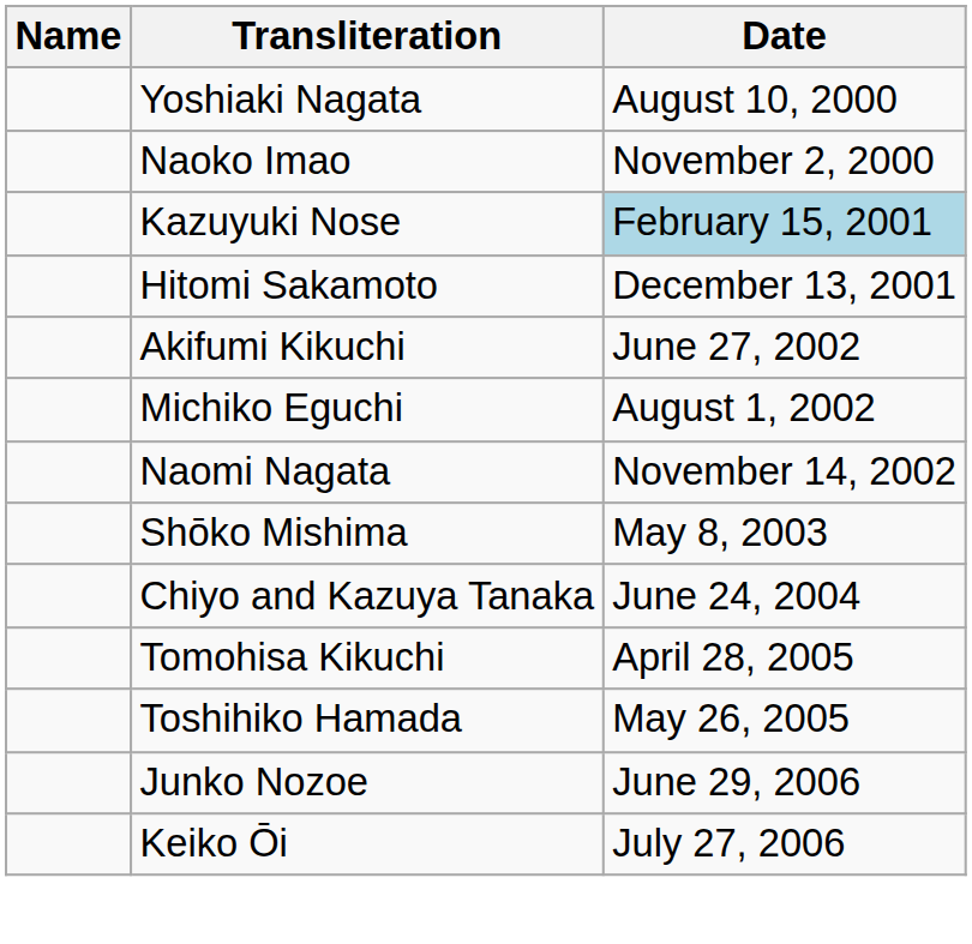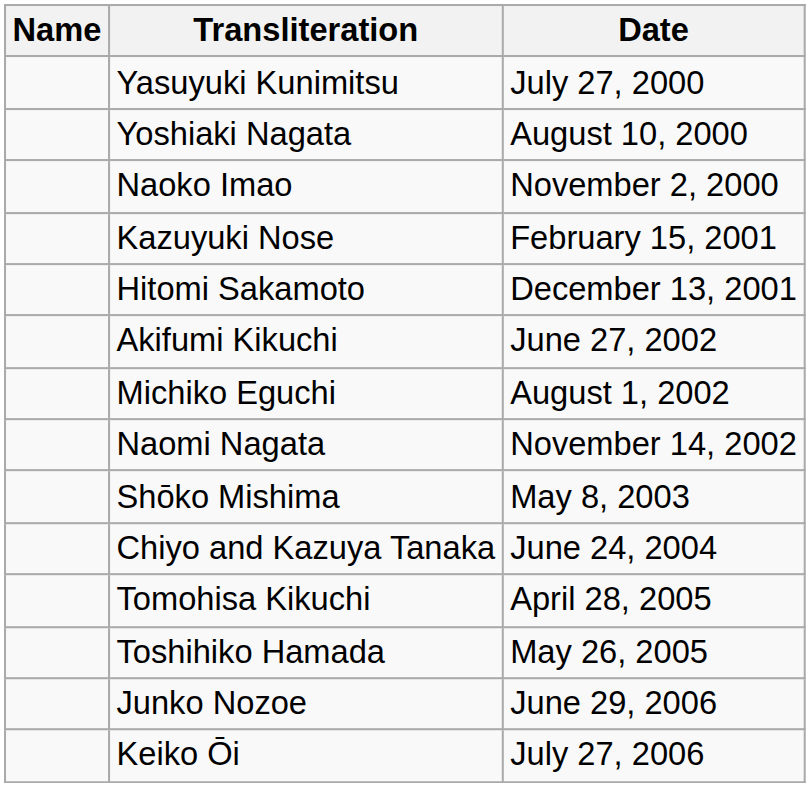+ row: Yasuyuki Kunimitsu | July 27, 2000
Kazuyuki Nose | Date: lightblue background -> no background
